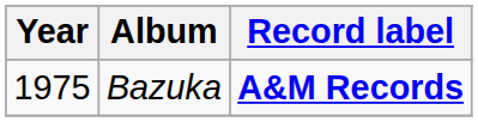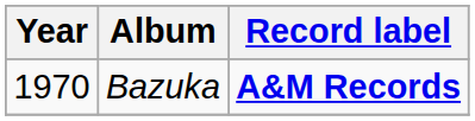Bazuka | Year: 1975 -> 1970
